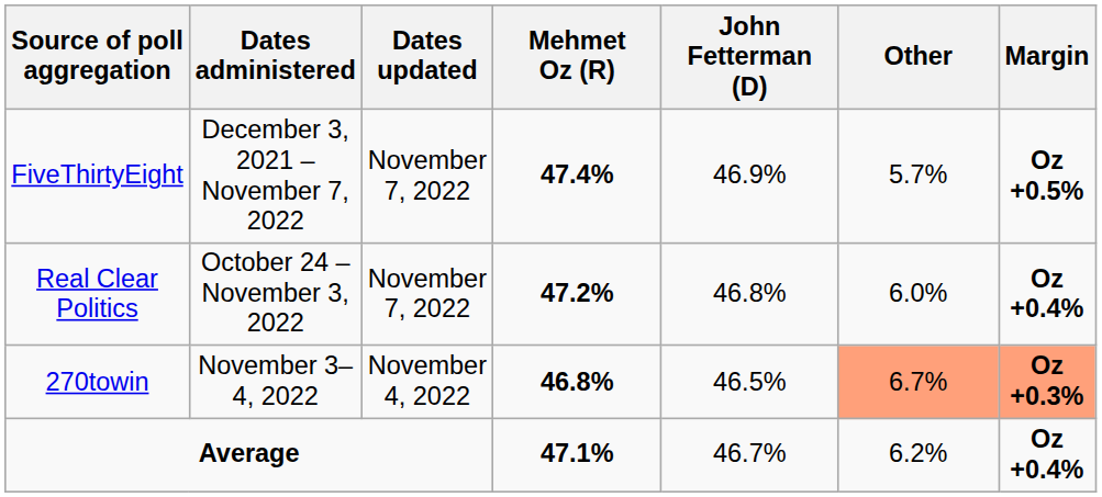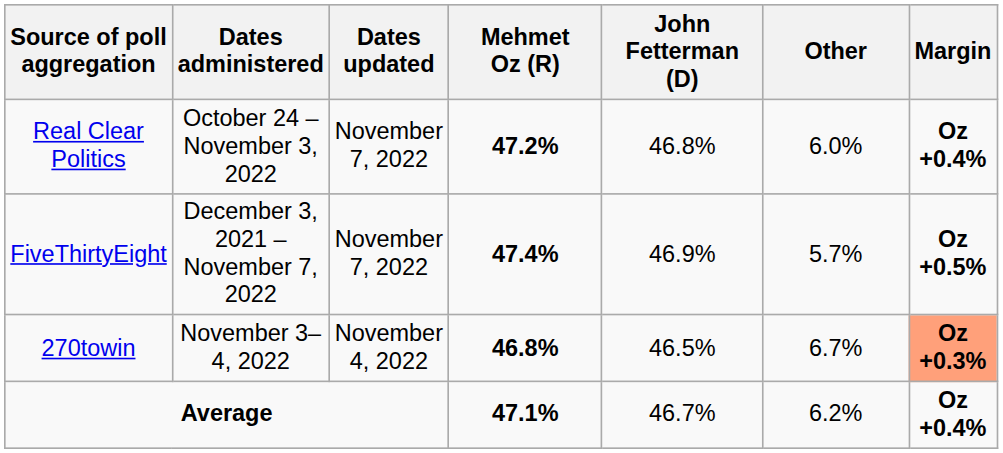rows swapped: Real Clear Politics <-> FiveThirtyEight
270towin | Other: lightsalmon background -> no background
